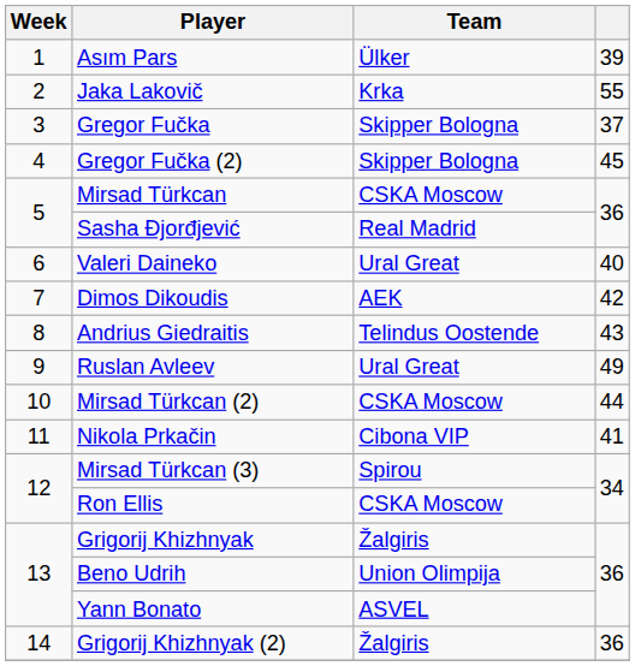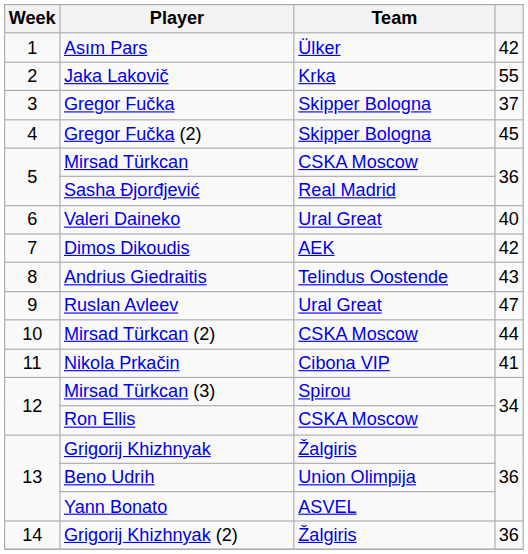Asım Pars | column 4: 39 -> 42
Ruslan Avleev | column 4: 49 -> 47
